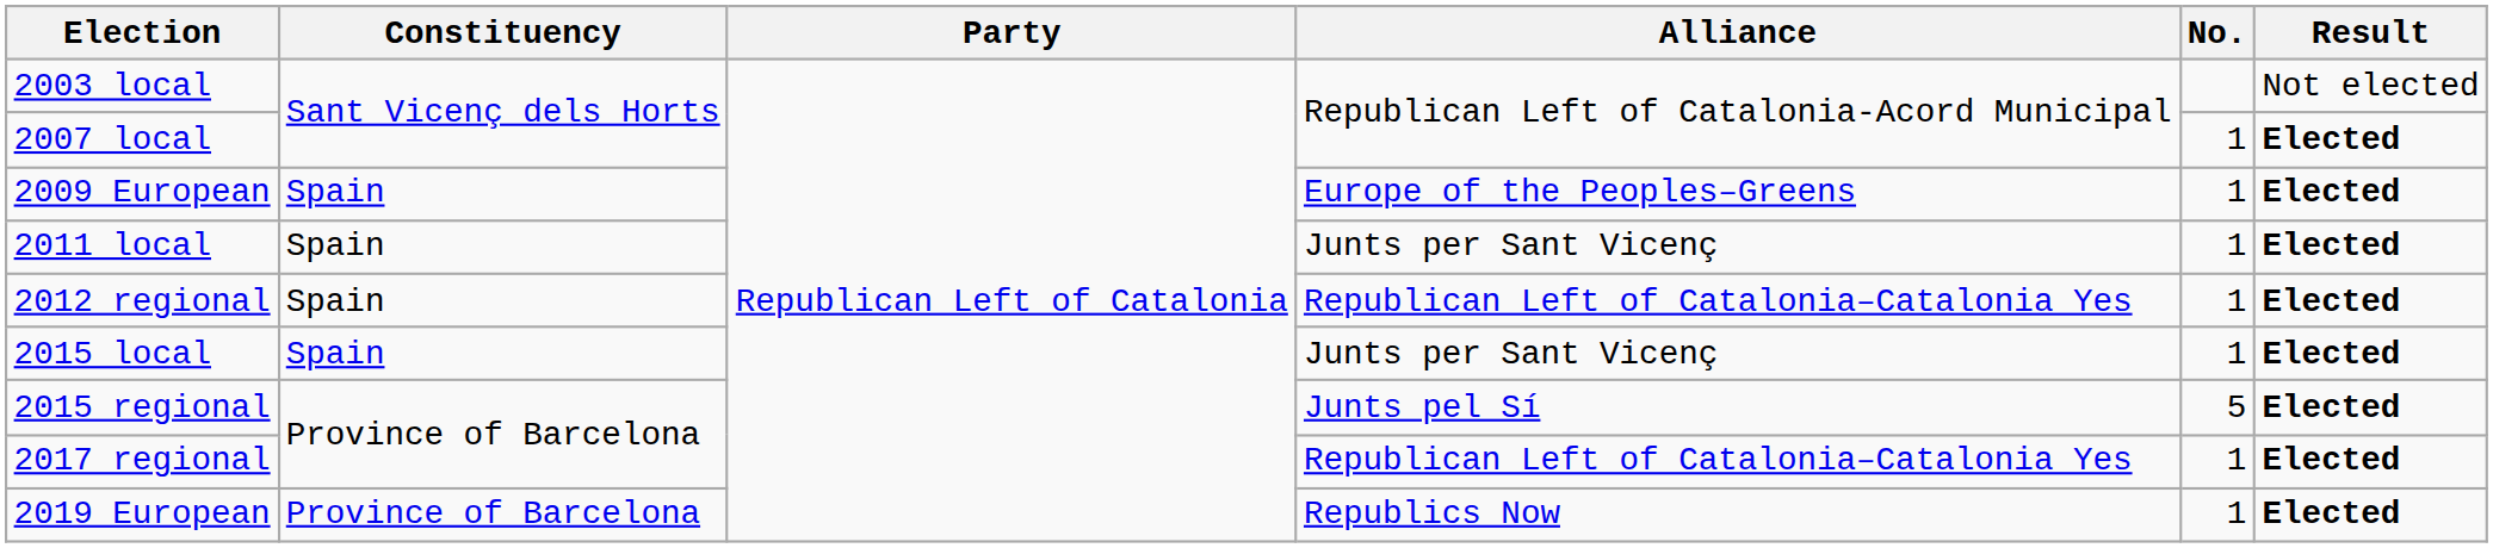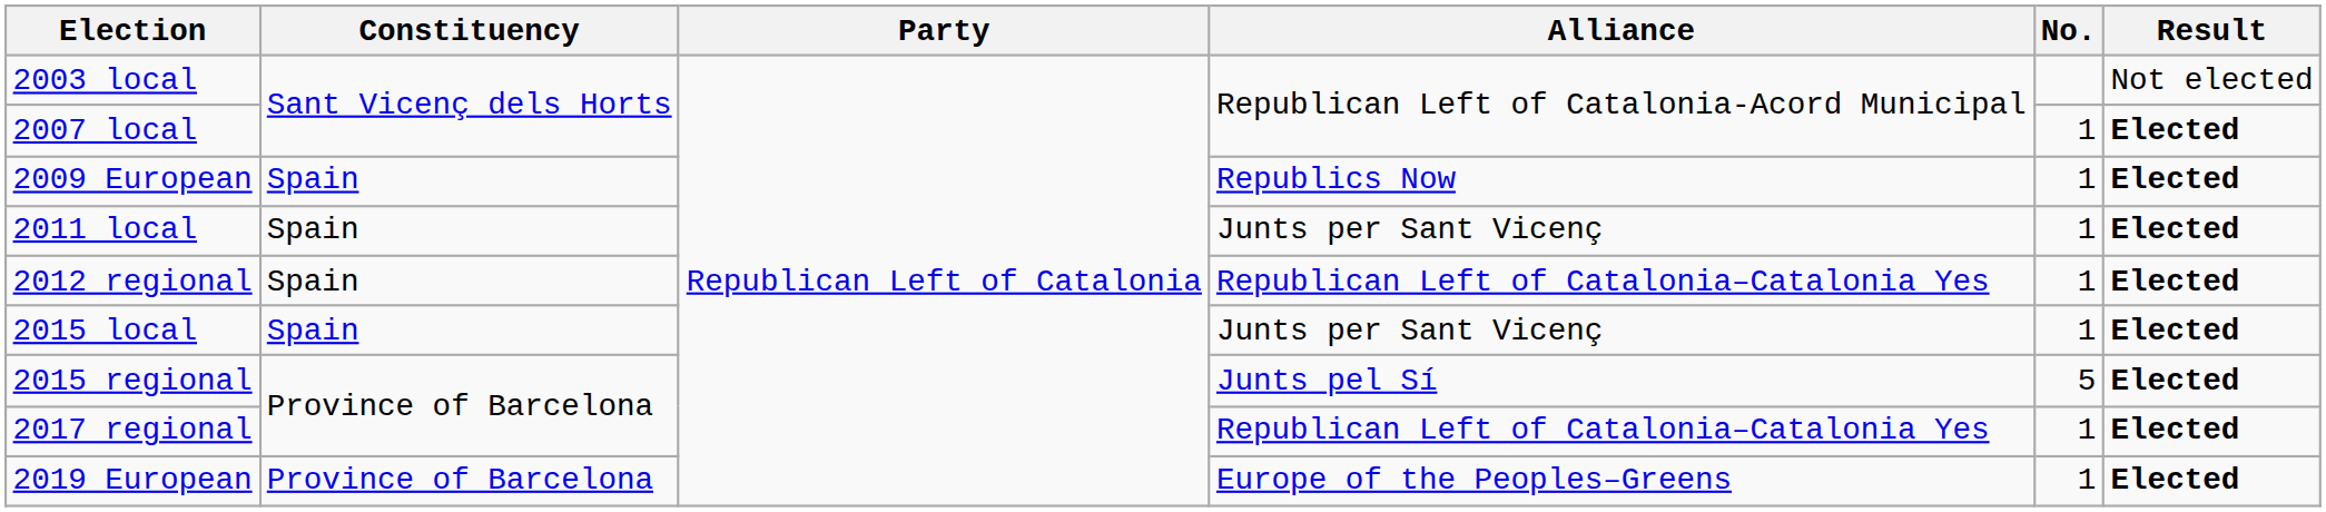2009 European | Alliance: Europe of the Peoples–Greens -> Republics Now
2019 European | Alliance: Republics Now -> Europe of the Peoples–Greens
